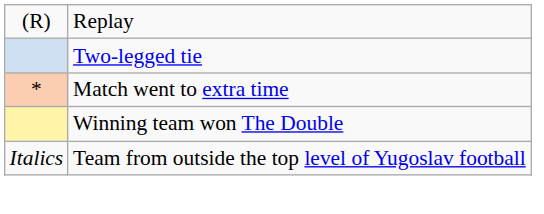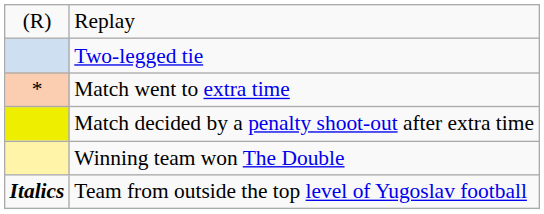+ row: Match decided by a penalty shoot-out after extra time
Team from outside the top level of Yugoslav football | column 1: normal -> bold
